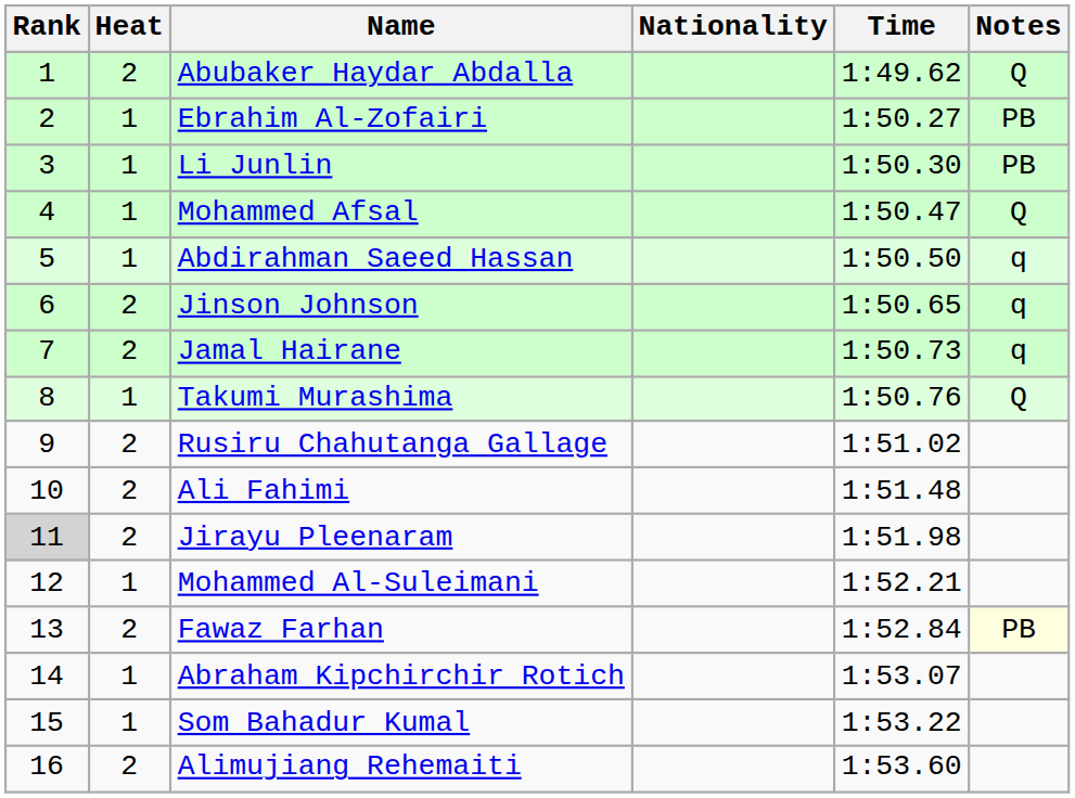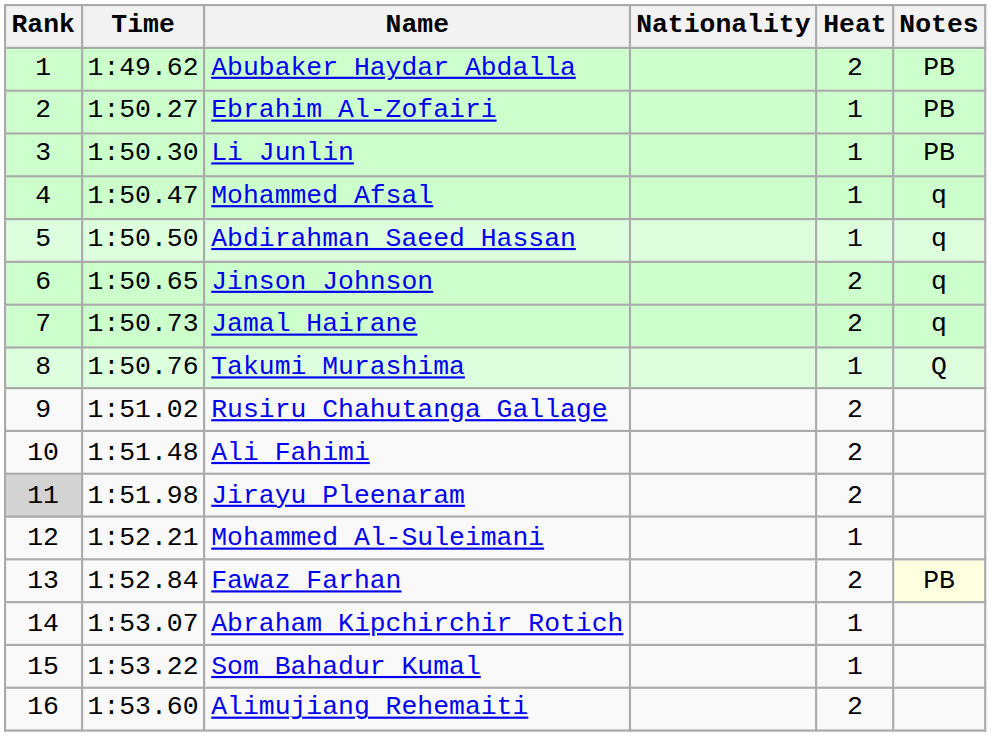columns swapped: Heat <-> Time
Abubaker Haydar Abdalla | Notes: Q -> PB
Mohammed Afsal | Notes: Q -> q
